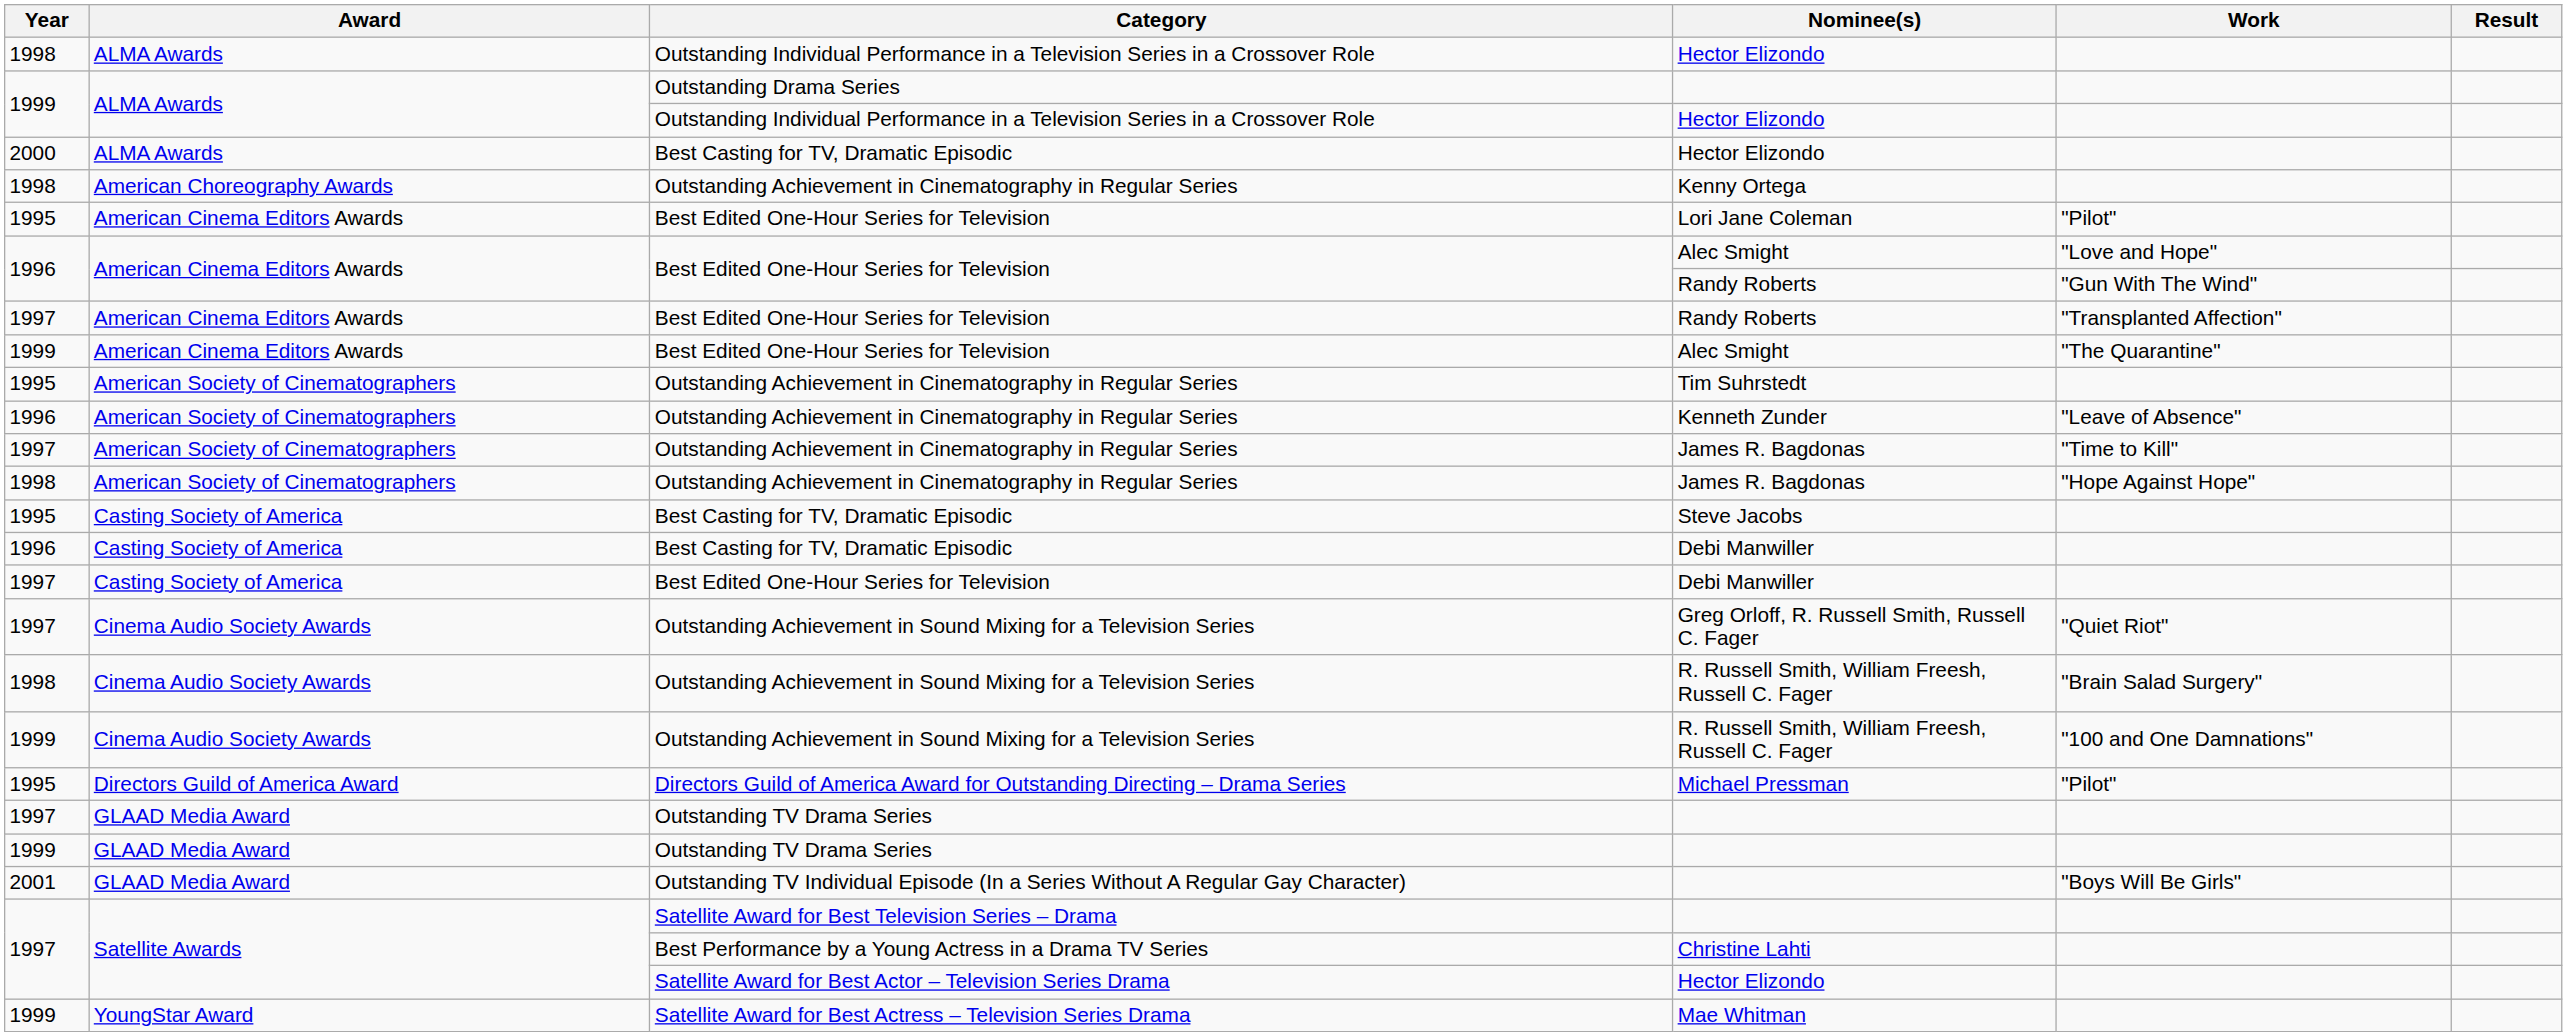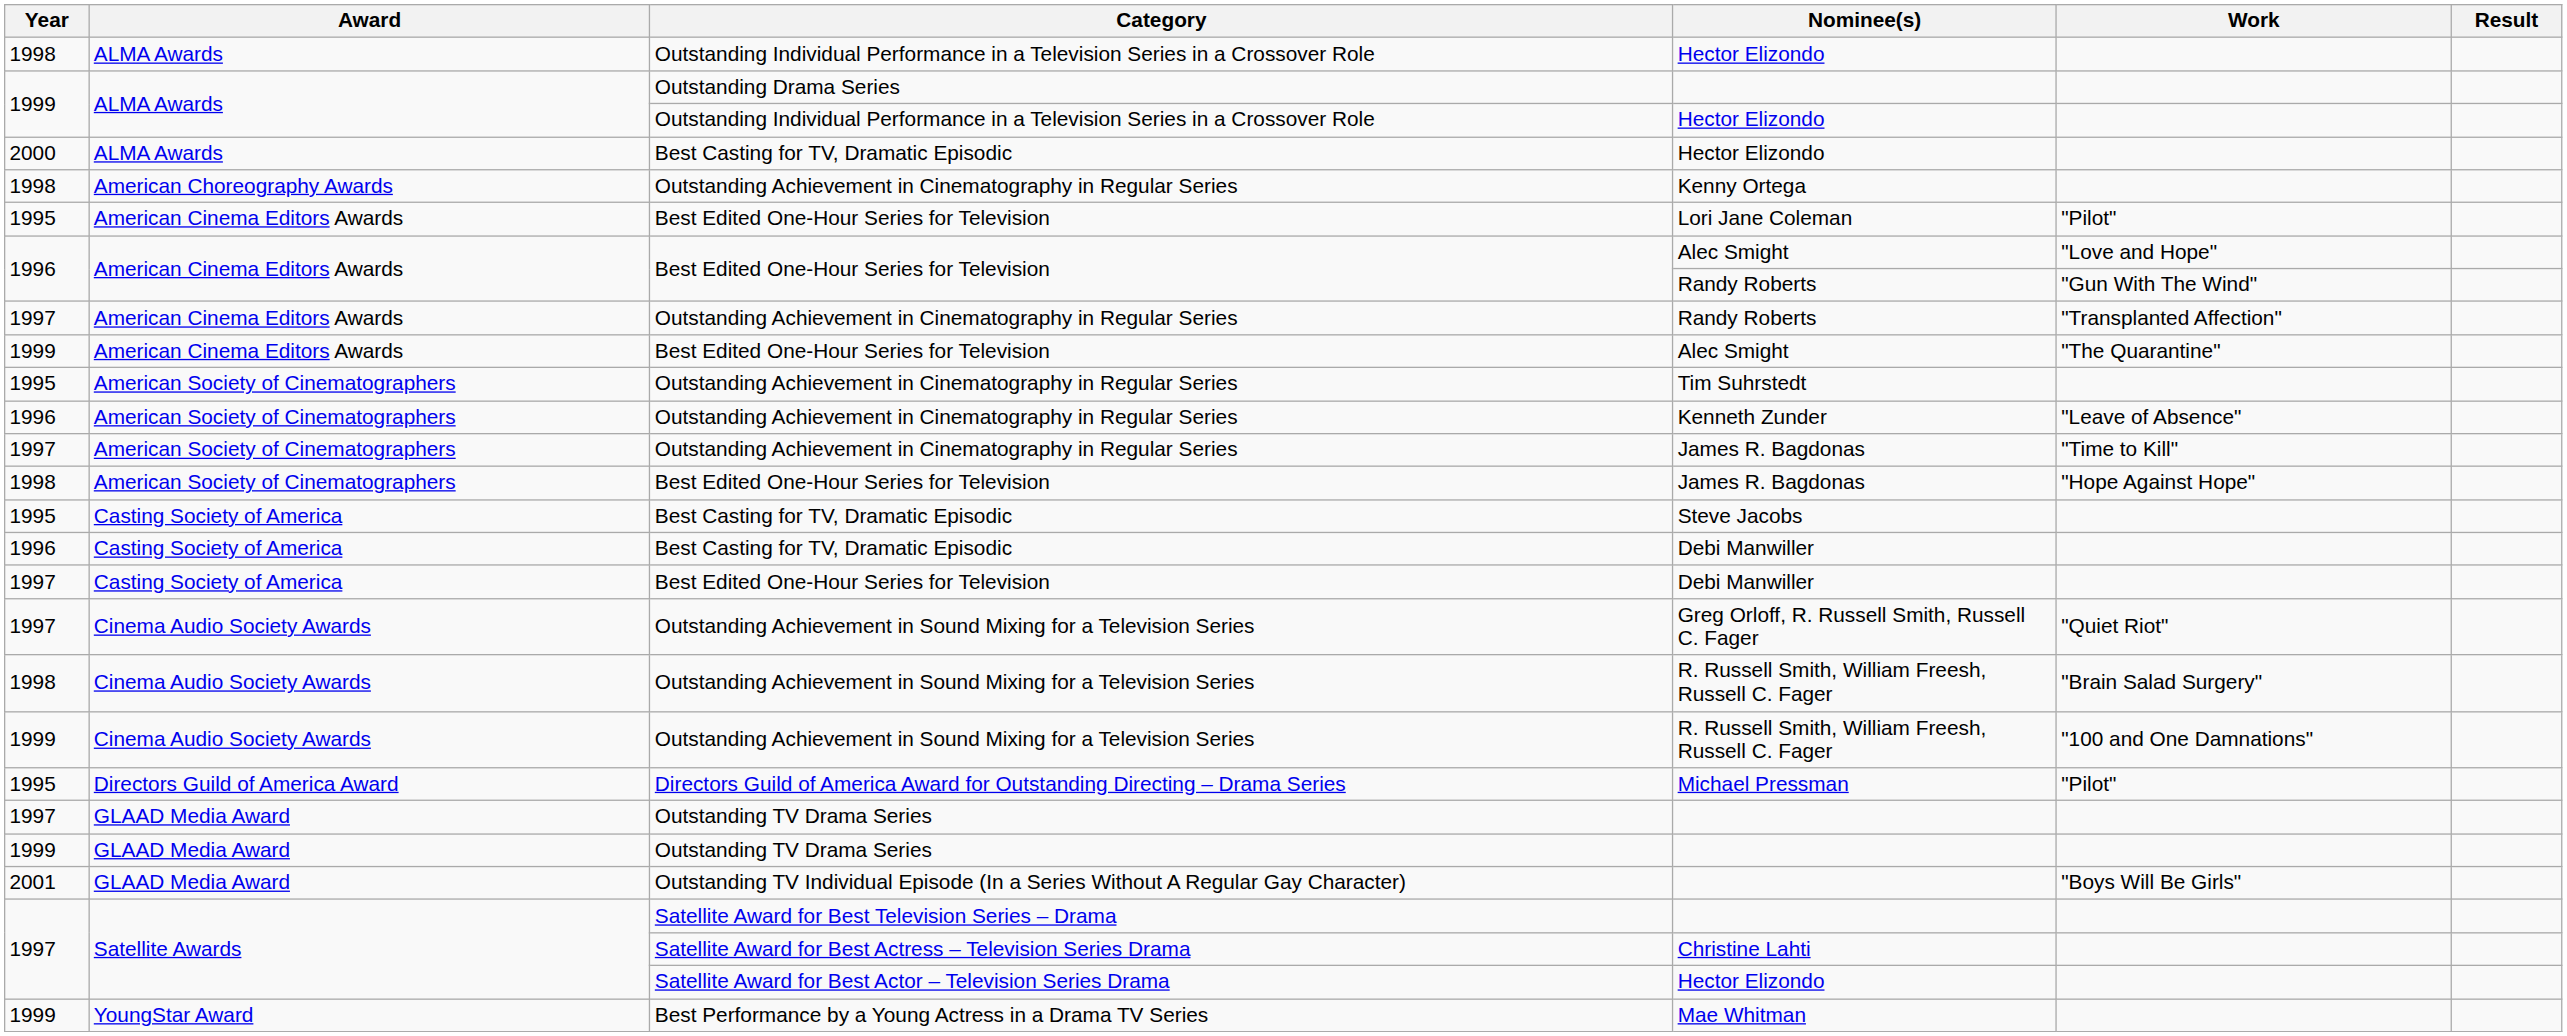1997 / Randy Roberts | Category: Best Edited One-Hour Series for Television -> Outstanding Achievement in Cinematography in Regular Series
1998 / James R. Bagdonas | Category: Outstanding Achievement in Cinematography in Regular Series -> Best Edited One-Hour Series for Television
Christine Lahti | Category: Best Performance by a Young Actress in a Drama TV Series -> Satellite Award for Best Actress – Television Series Drama
Mae Whitman | Category: Satellite Award for Best Actress – Television Series Drama -> Best Performance by a Young Actress in a Drama TV Series
